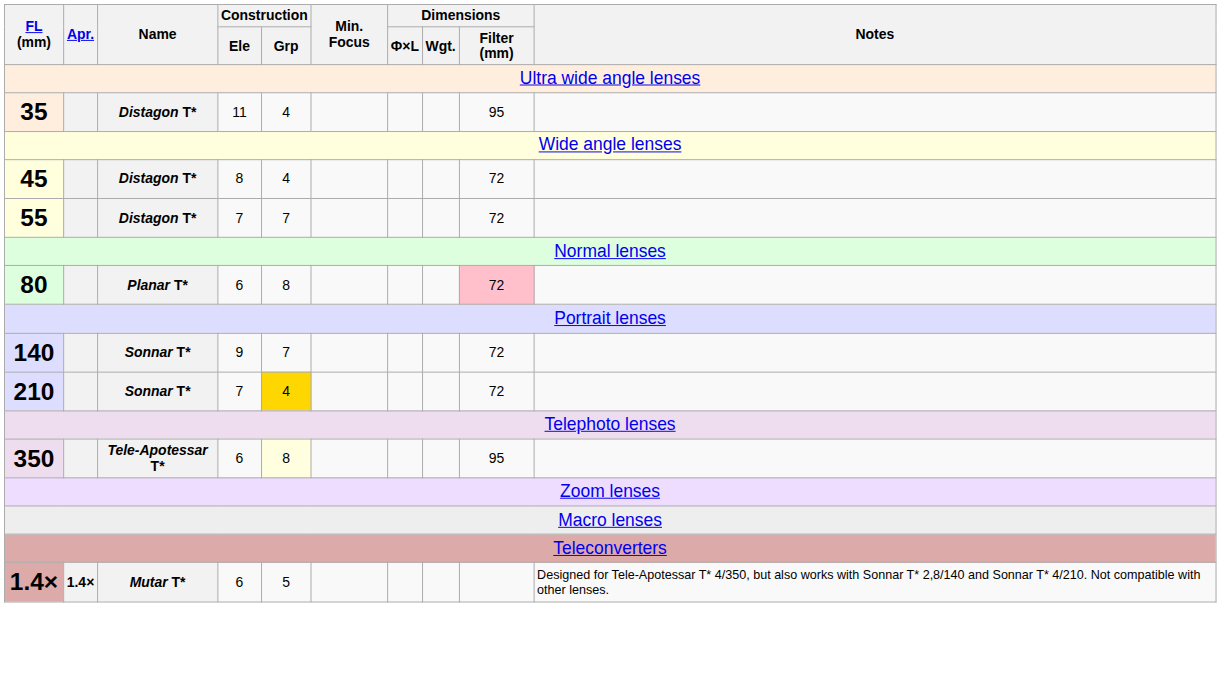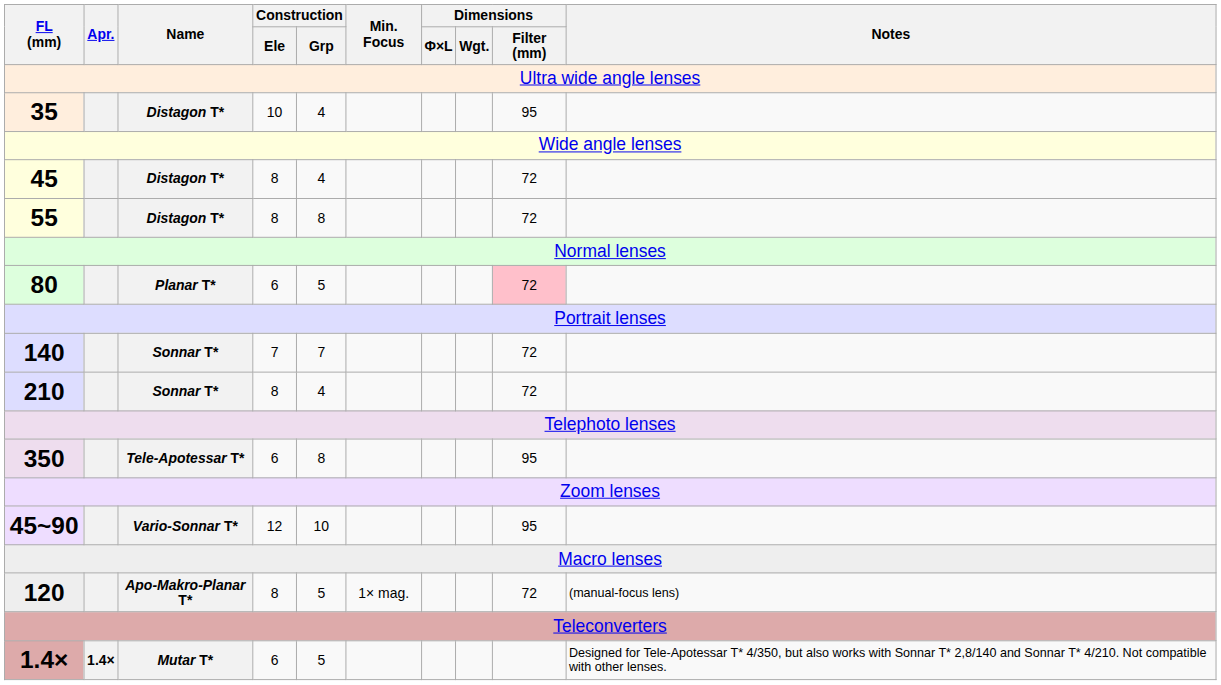35 | Construction / Ele: 11 -> 10
55 | Construction / Ele: 7 -> 8
55 | Construction / Grp: 7 -> 8
80 | Construction / Grp: 8 -> 5
140 | Construction / Ele: 9 -> 7
210 | Construction / Ele: 7 -> 8
210 | Construction / Grp: gold background -> no background
350 | Construction / Grp: lightyellow background -> no background
+ row: 45~90 | Vario-Sonnar T* | 12 | 10 | 95
+ row: 120 | Apo-Makro-Planar T* | 8 | 5 | 1× mag. | 72 | (manual-focus lens)
